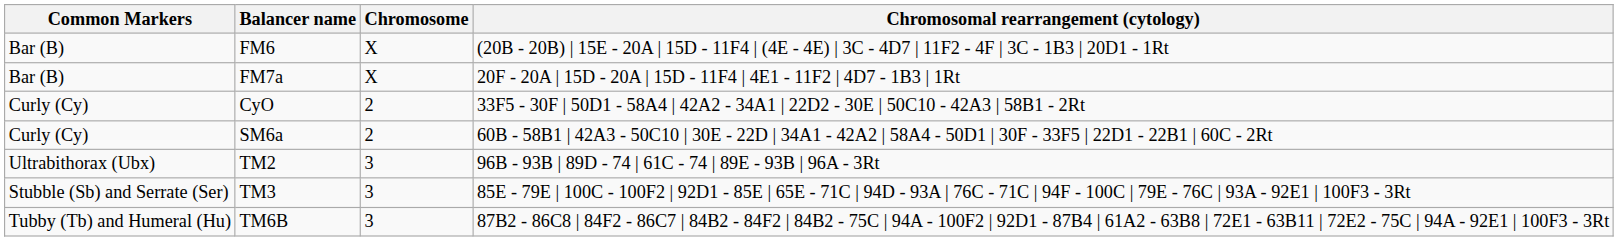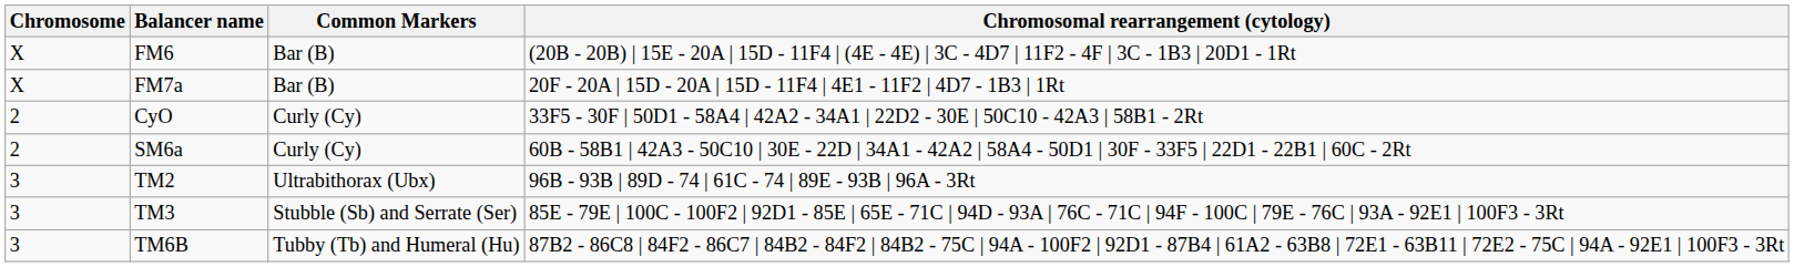columns swapped: Chromosome <-> Common Markers
